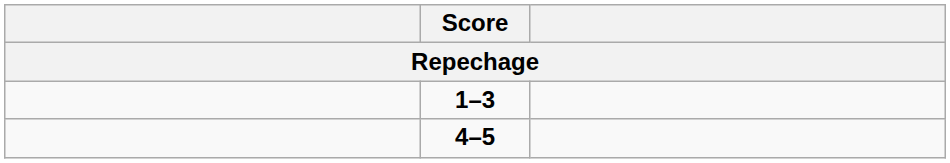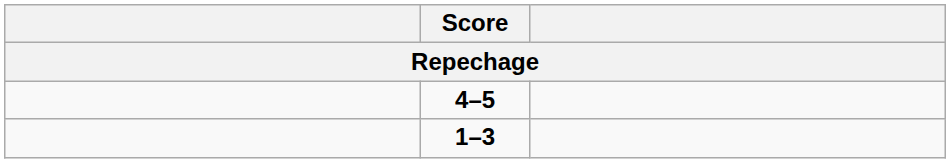rows swapped: 4–5 <-> 1–3
